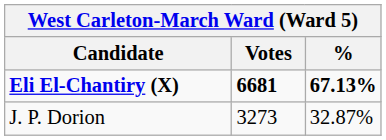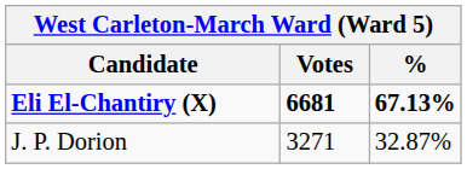J. P. Dorion | Votes: 3273 -> 3271
